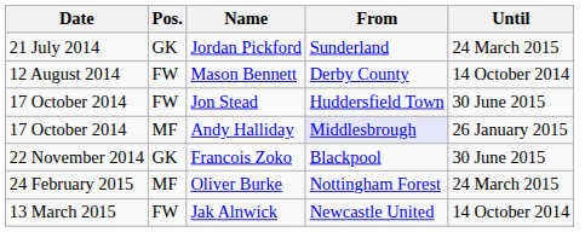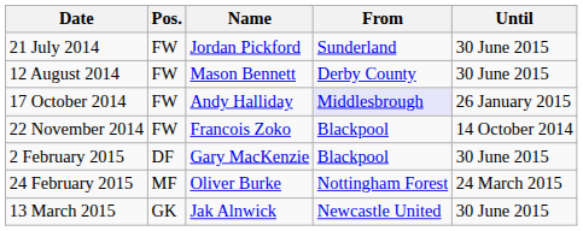Jordan Pickford | Pos.: GK -> FW
Jordan Pickford | Until: 24 March 2015 -> 30 June 2015
Mason Bennett | Until: 14 October 2014 -> 30 June 2015
- row: 17 October 2014 | FW | Jon Stead | Huddersfield Town | 30 June 2015
Andy Halliday | Pos.: MF -> FW
Francois Zoko | Pos.: GK -> FW
Francois Zoko | Until: 30 June 2015 -> 14 October 2014
+ row: 2 February 2015 | DF | Gary MacKenzie | Blackpool | 30 June 2015
Jak Alnwick | Pos.: FW -> GK
Jak Alnwick | Until: 14 October 2014 -> 30 June 2015
